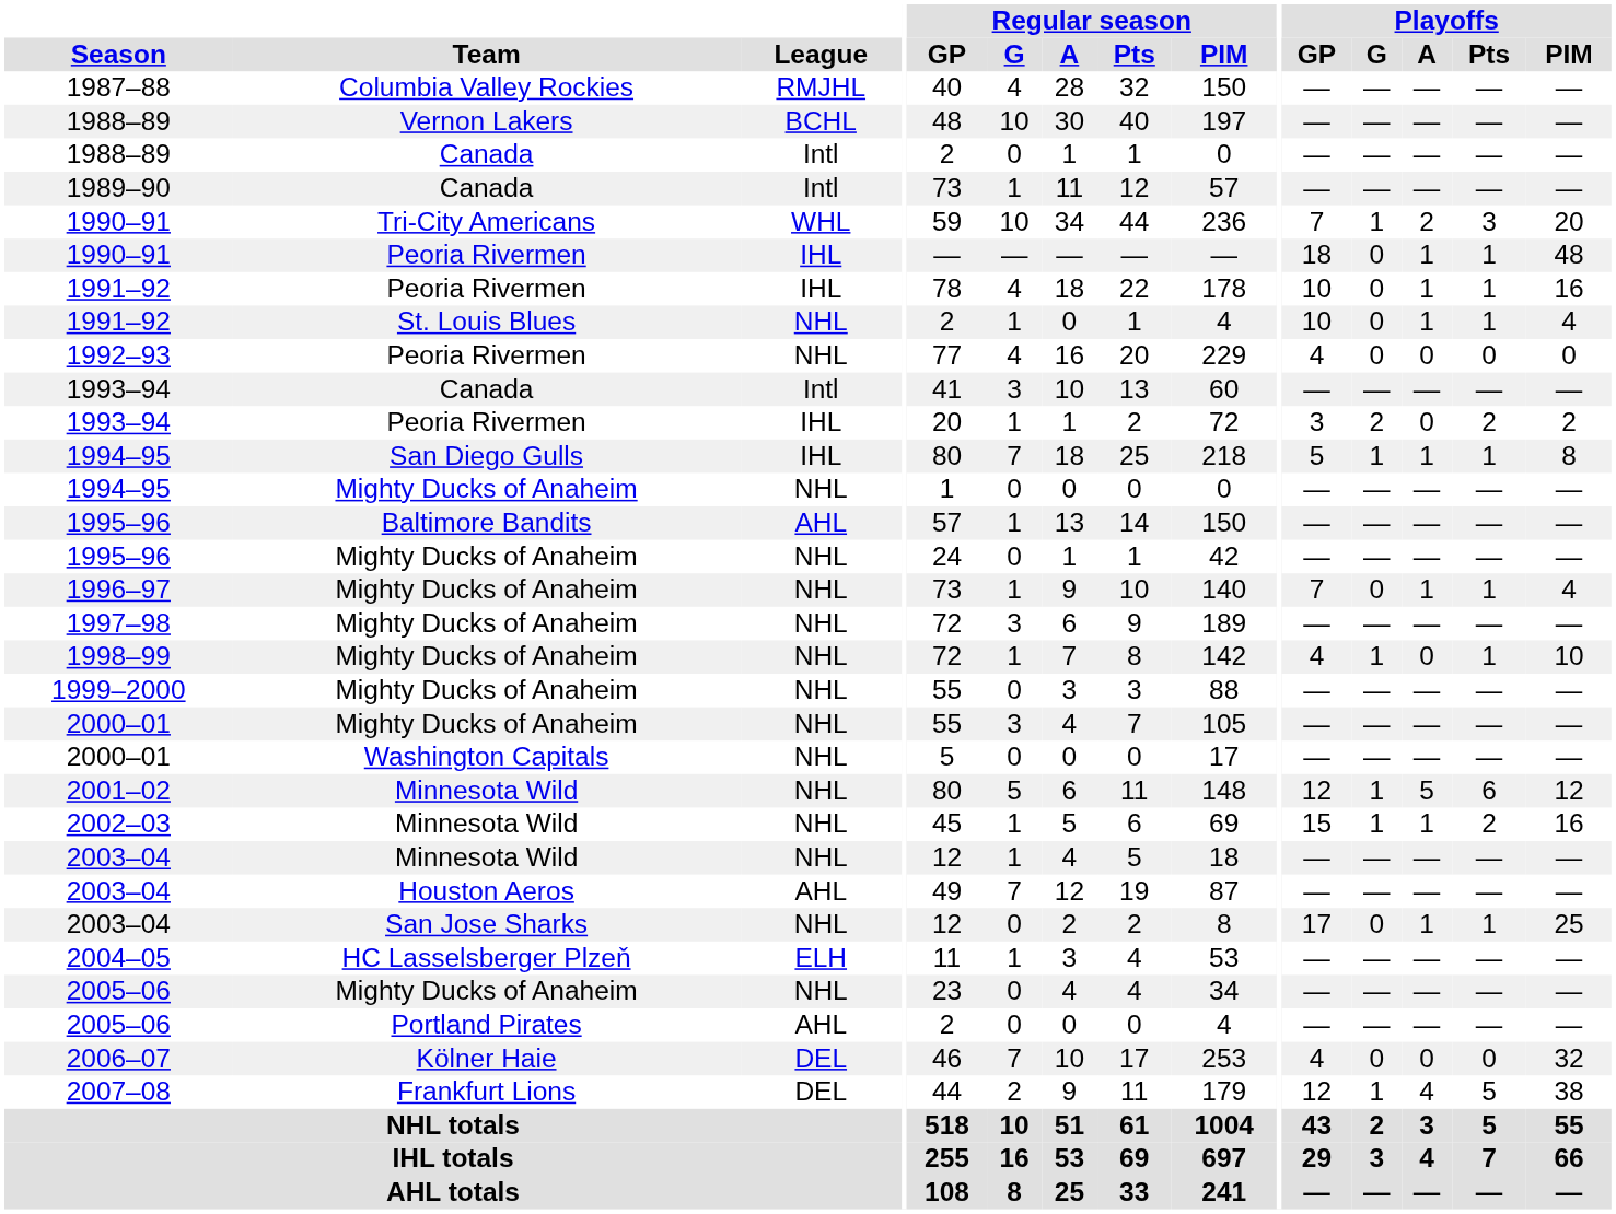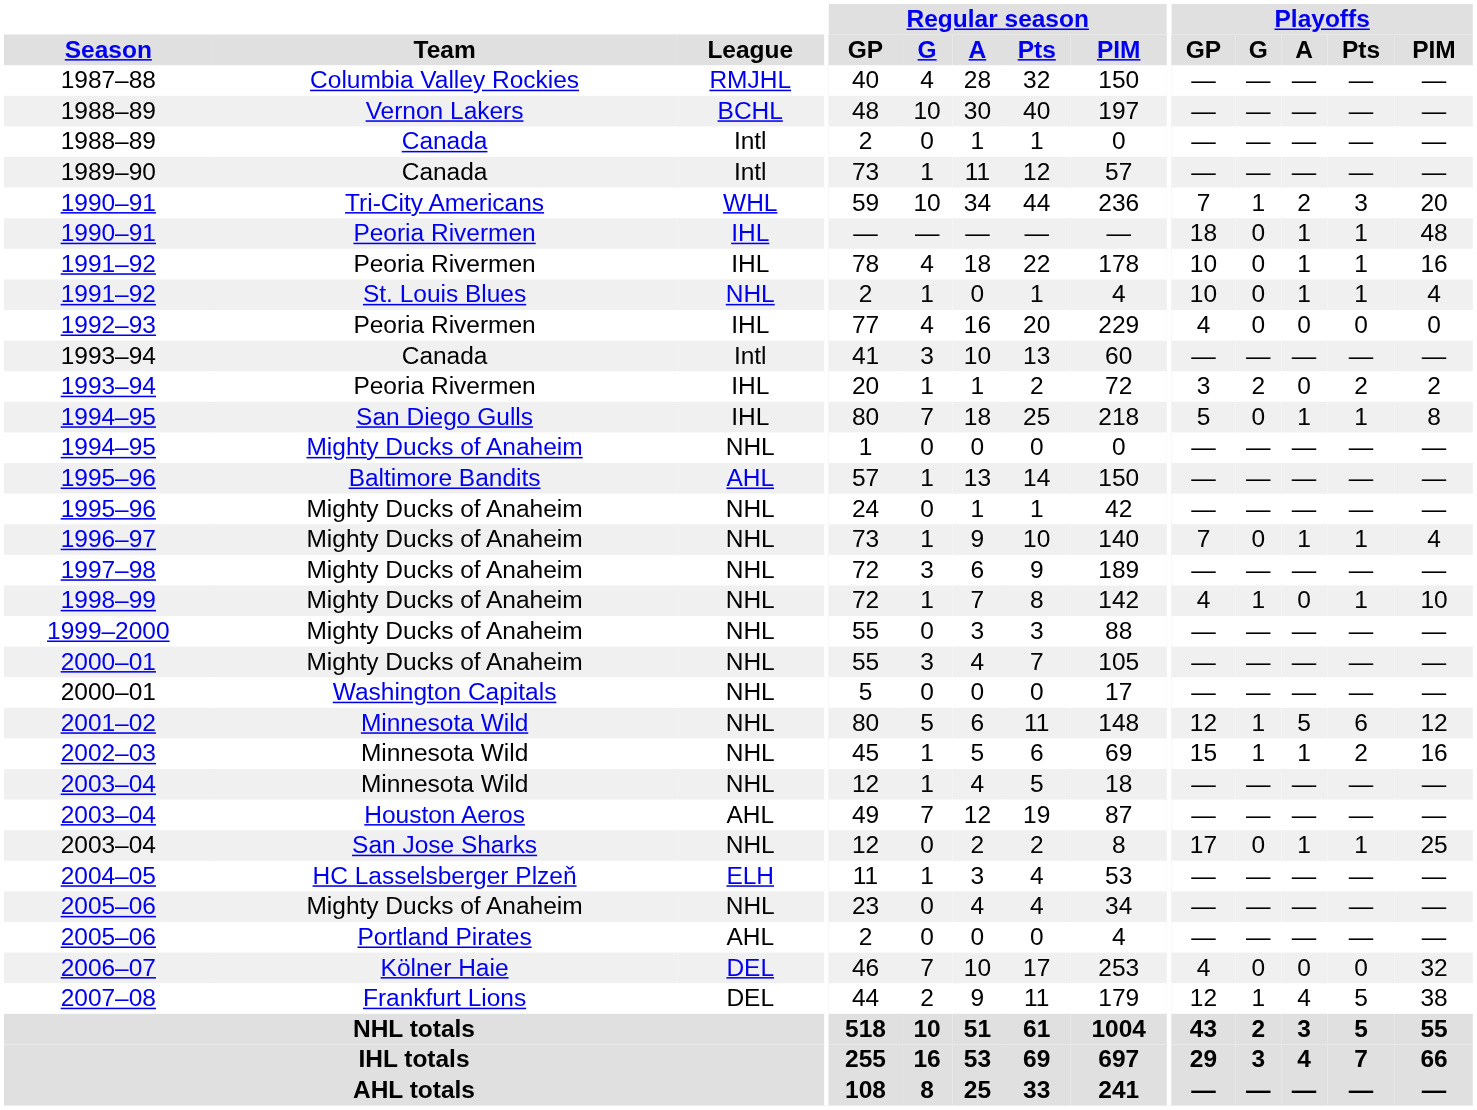1992–93 | League: NHL -> IHL
1994–95 / San Diego Gulls | Playoffs / G: 1 -> 0
